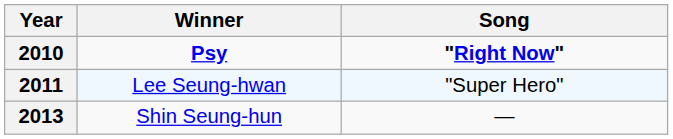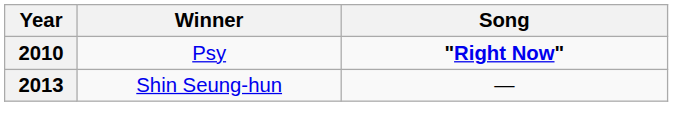2010 | Winner: bold -> normal
- row: 2011 | Lee Seung-hwan | "Super Hero"
